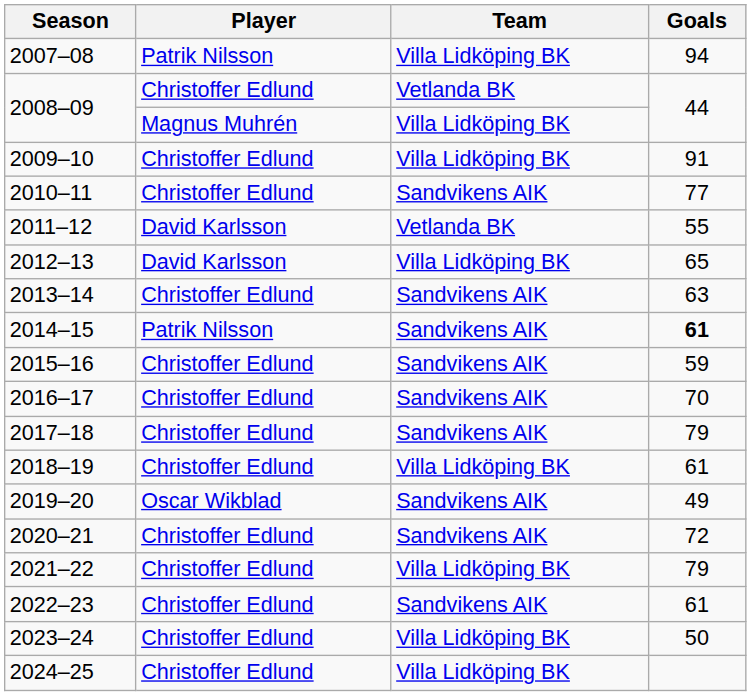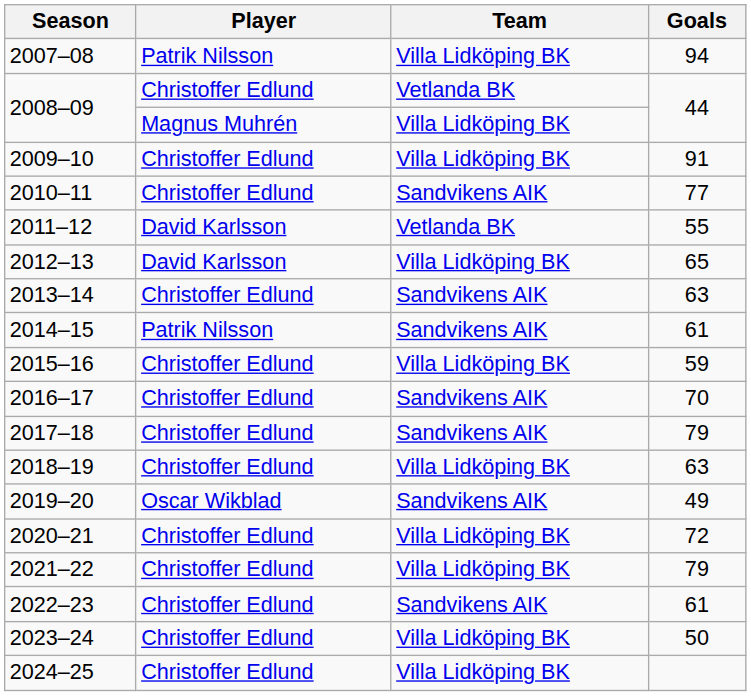2014–15 | Goals: bold -> normal
2015–16 | Team: Sandvikens AIK -> Villa Lidköping BK
2018–19 | Goals: 61 -> 63
2020–21 | Team: Sandvikens AIK -> Villa Lidköping BK
